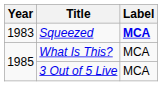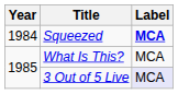Squeezed | Year: 1983 -> 1984
3 Out of 5 Live | Label: no background -> lavender background
